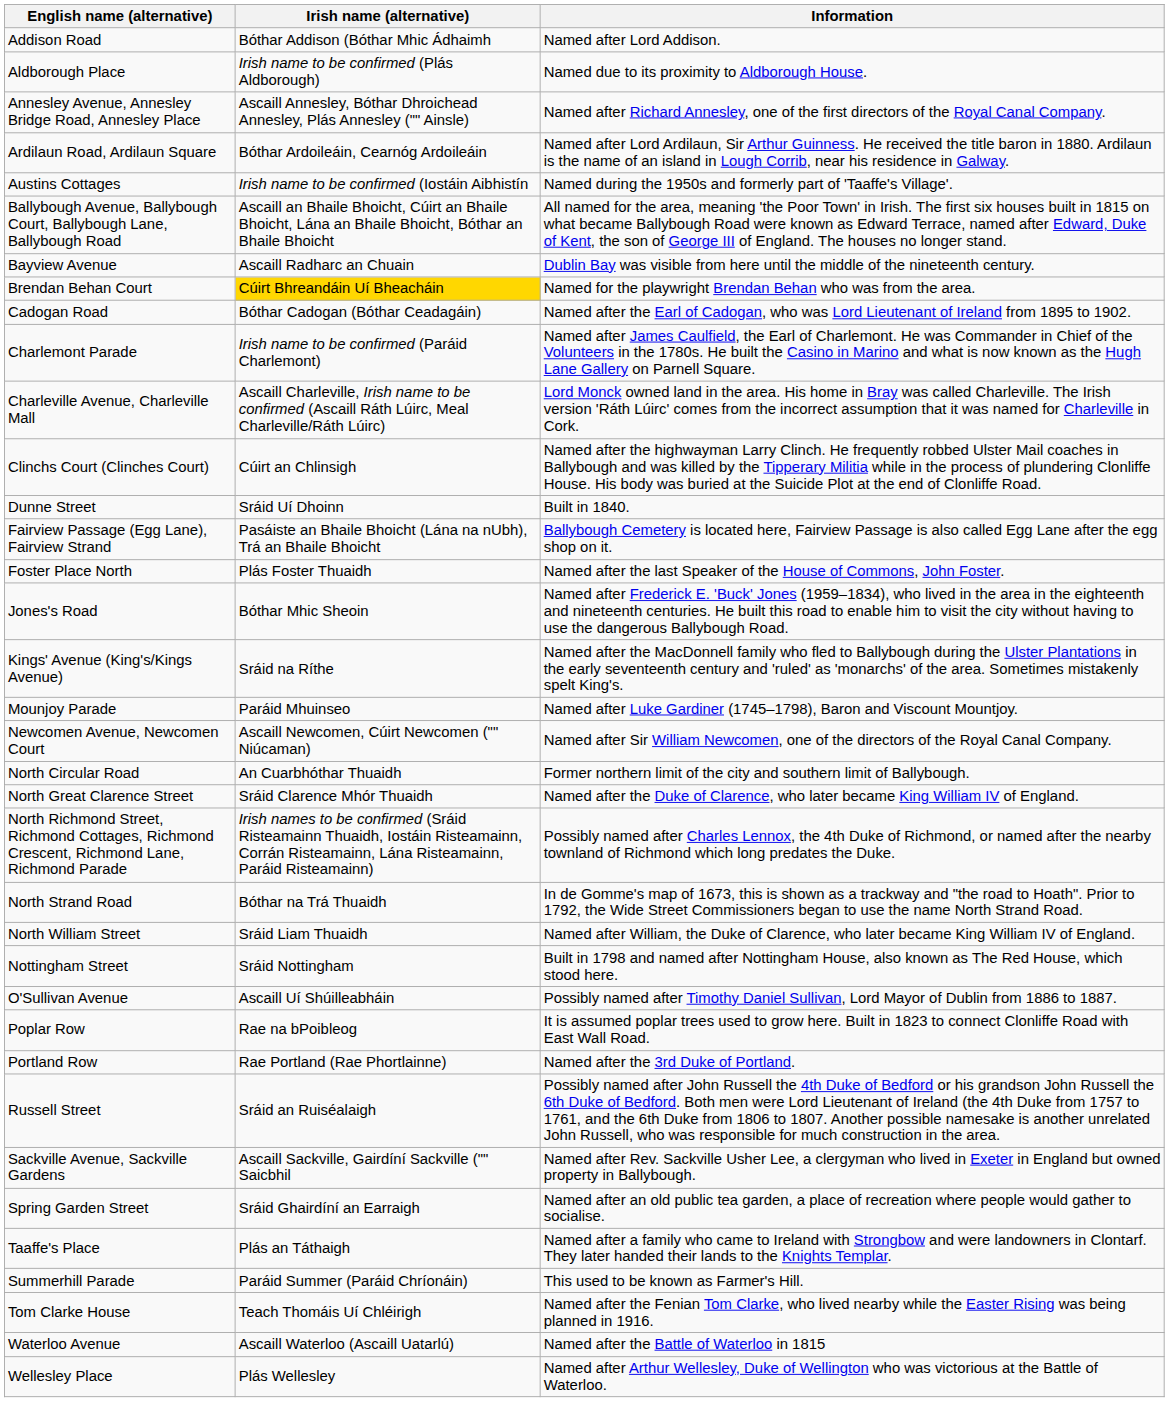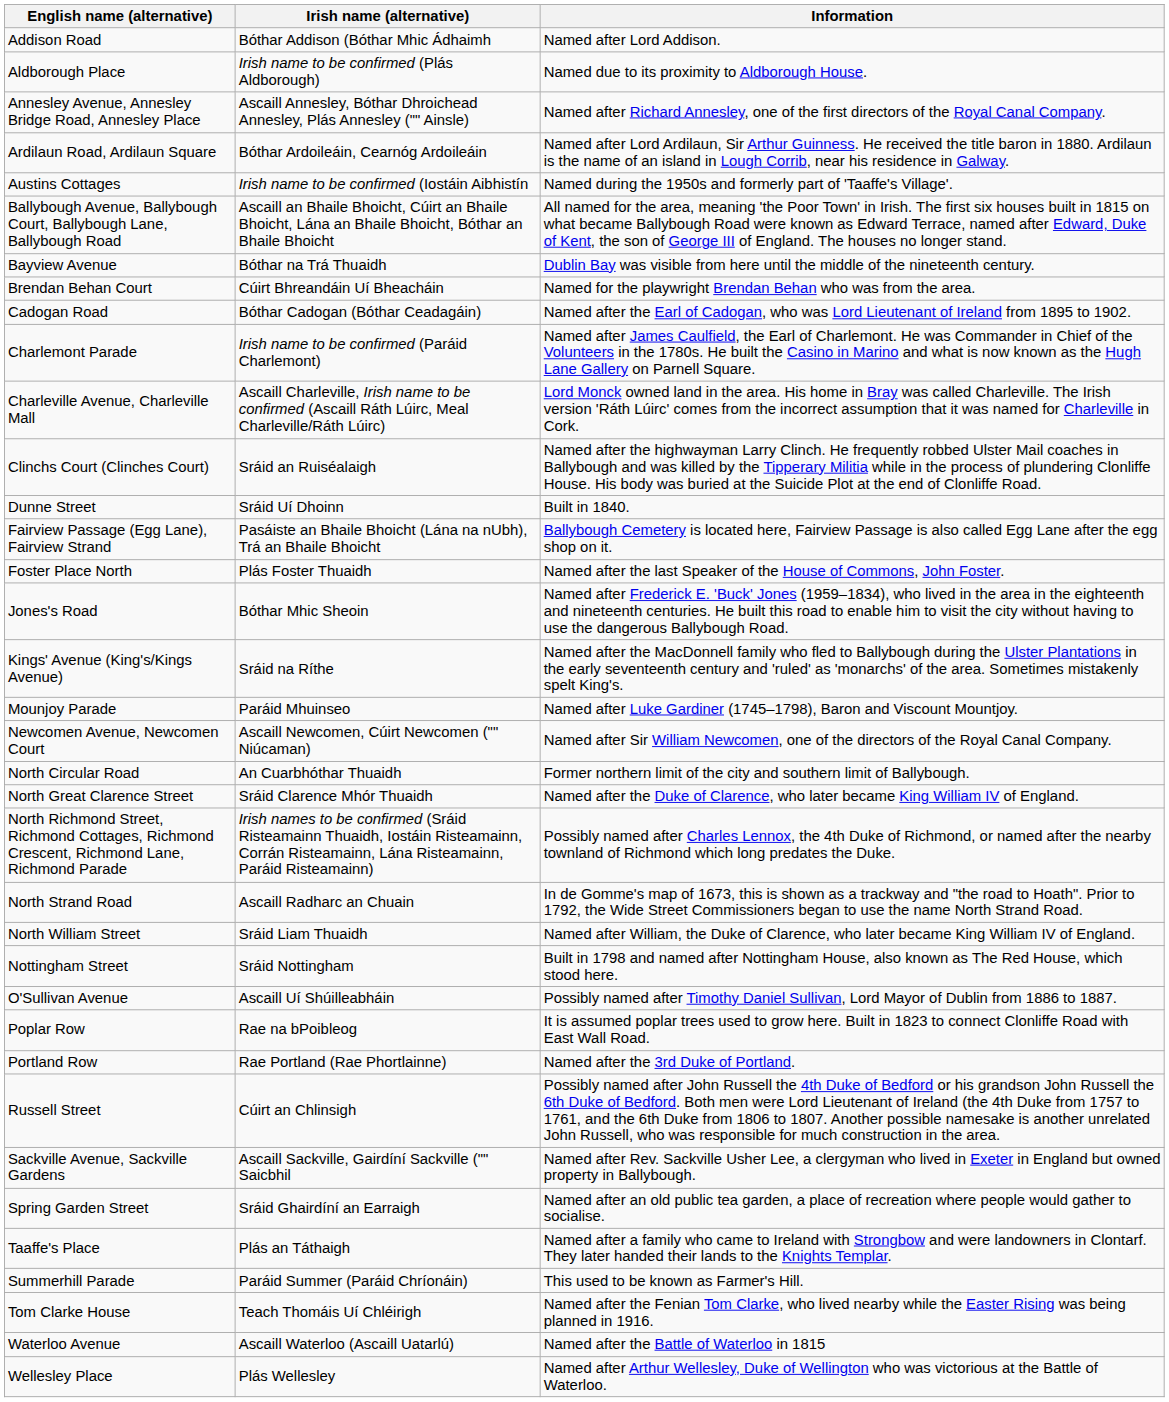Bayview Avenue | Irish name (alternative): Ascaill Radharc an Chuain -> Bóthar na Trá Thuaidh
Brendan Behan Court | Irish name (alternative): gold background -> no background
Clinchs Court (Clinches Court) | Irish name (alternative): Cúirt an Chlinsigh -> Sráid an Ruiséalaigh
North Strand Road | Irish name (alternative): Bóthar na Trá Thuaidh -> Ascaill Radharc an Chuain
Russell Street | Irish name (alternative): Sráid an Ruiséalaigh -> Cúirt an Chlinsigh
